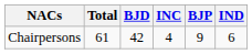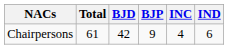columns swapped: BJP <-> INC
